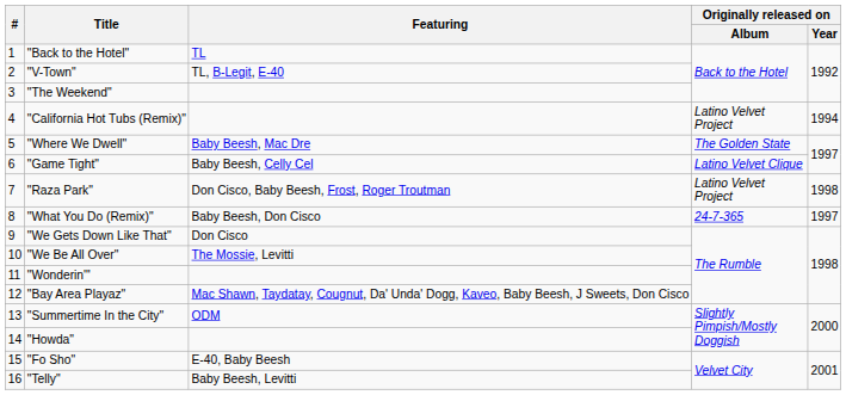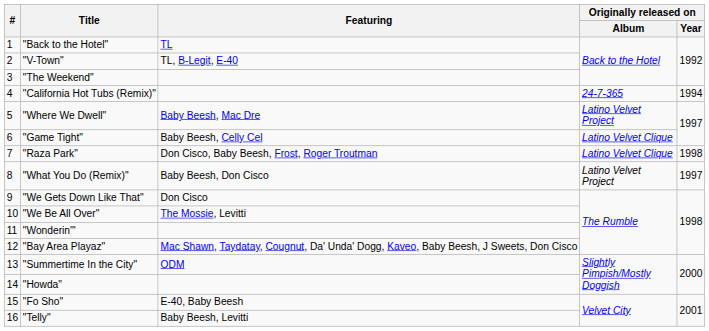"California Hot Tubs (Remix)" | Originally released on / Album: Latino Velvet Project -> 24-7-365
"Where We Dwell" | Originally released on / Album: The Golden State -> Latino Velvet Project
"Raza Park" | Originally released on / Album: Latino Velvet Project -> Latino Velvet Clique
"What You Do (Remix)" | Originally released on / Album: 24-7-365 -> Latino Velvet Project
